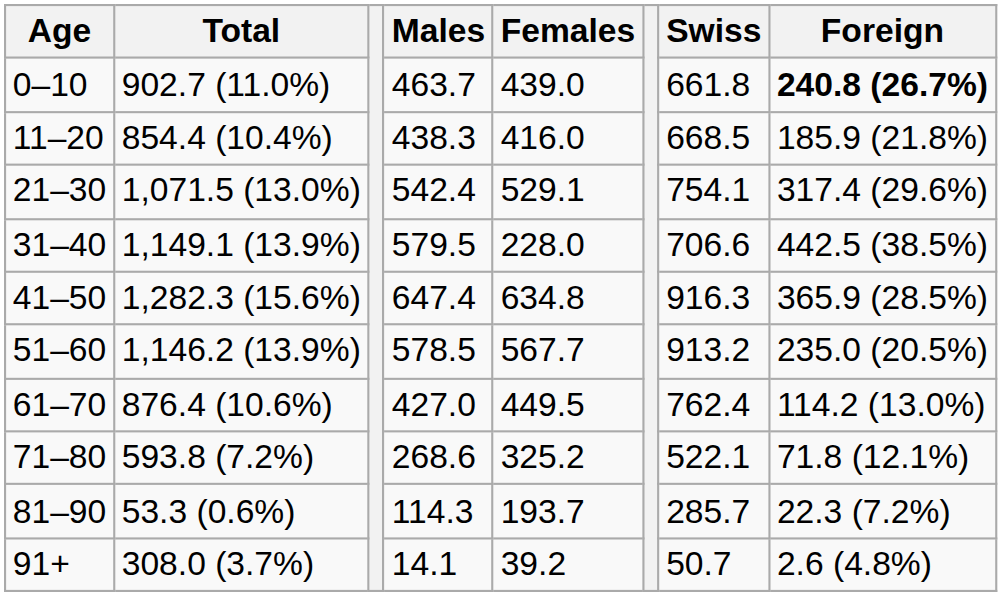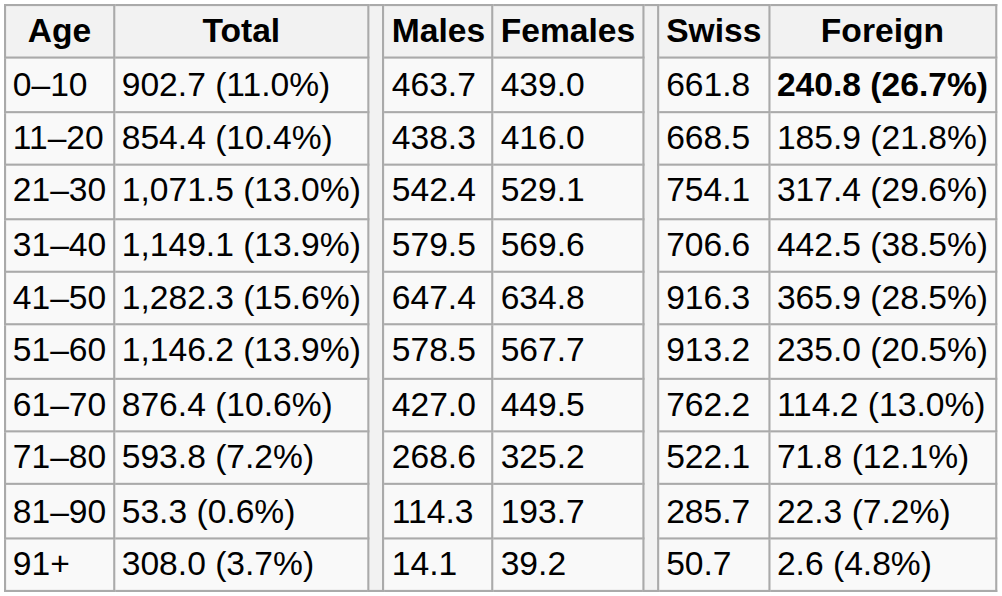31–40 | Females: 228.0 -> 569.6
61–70 | Swiss: 762.4 -> 762.2
